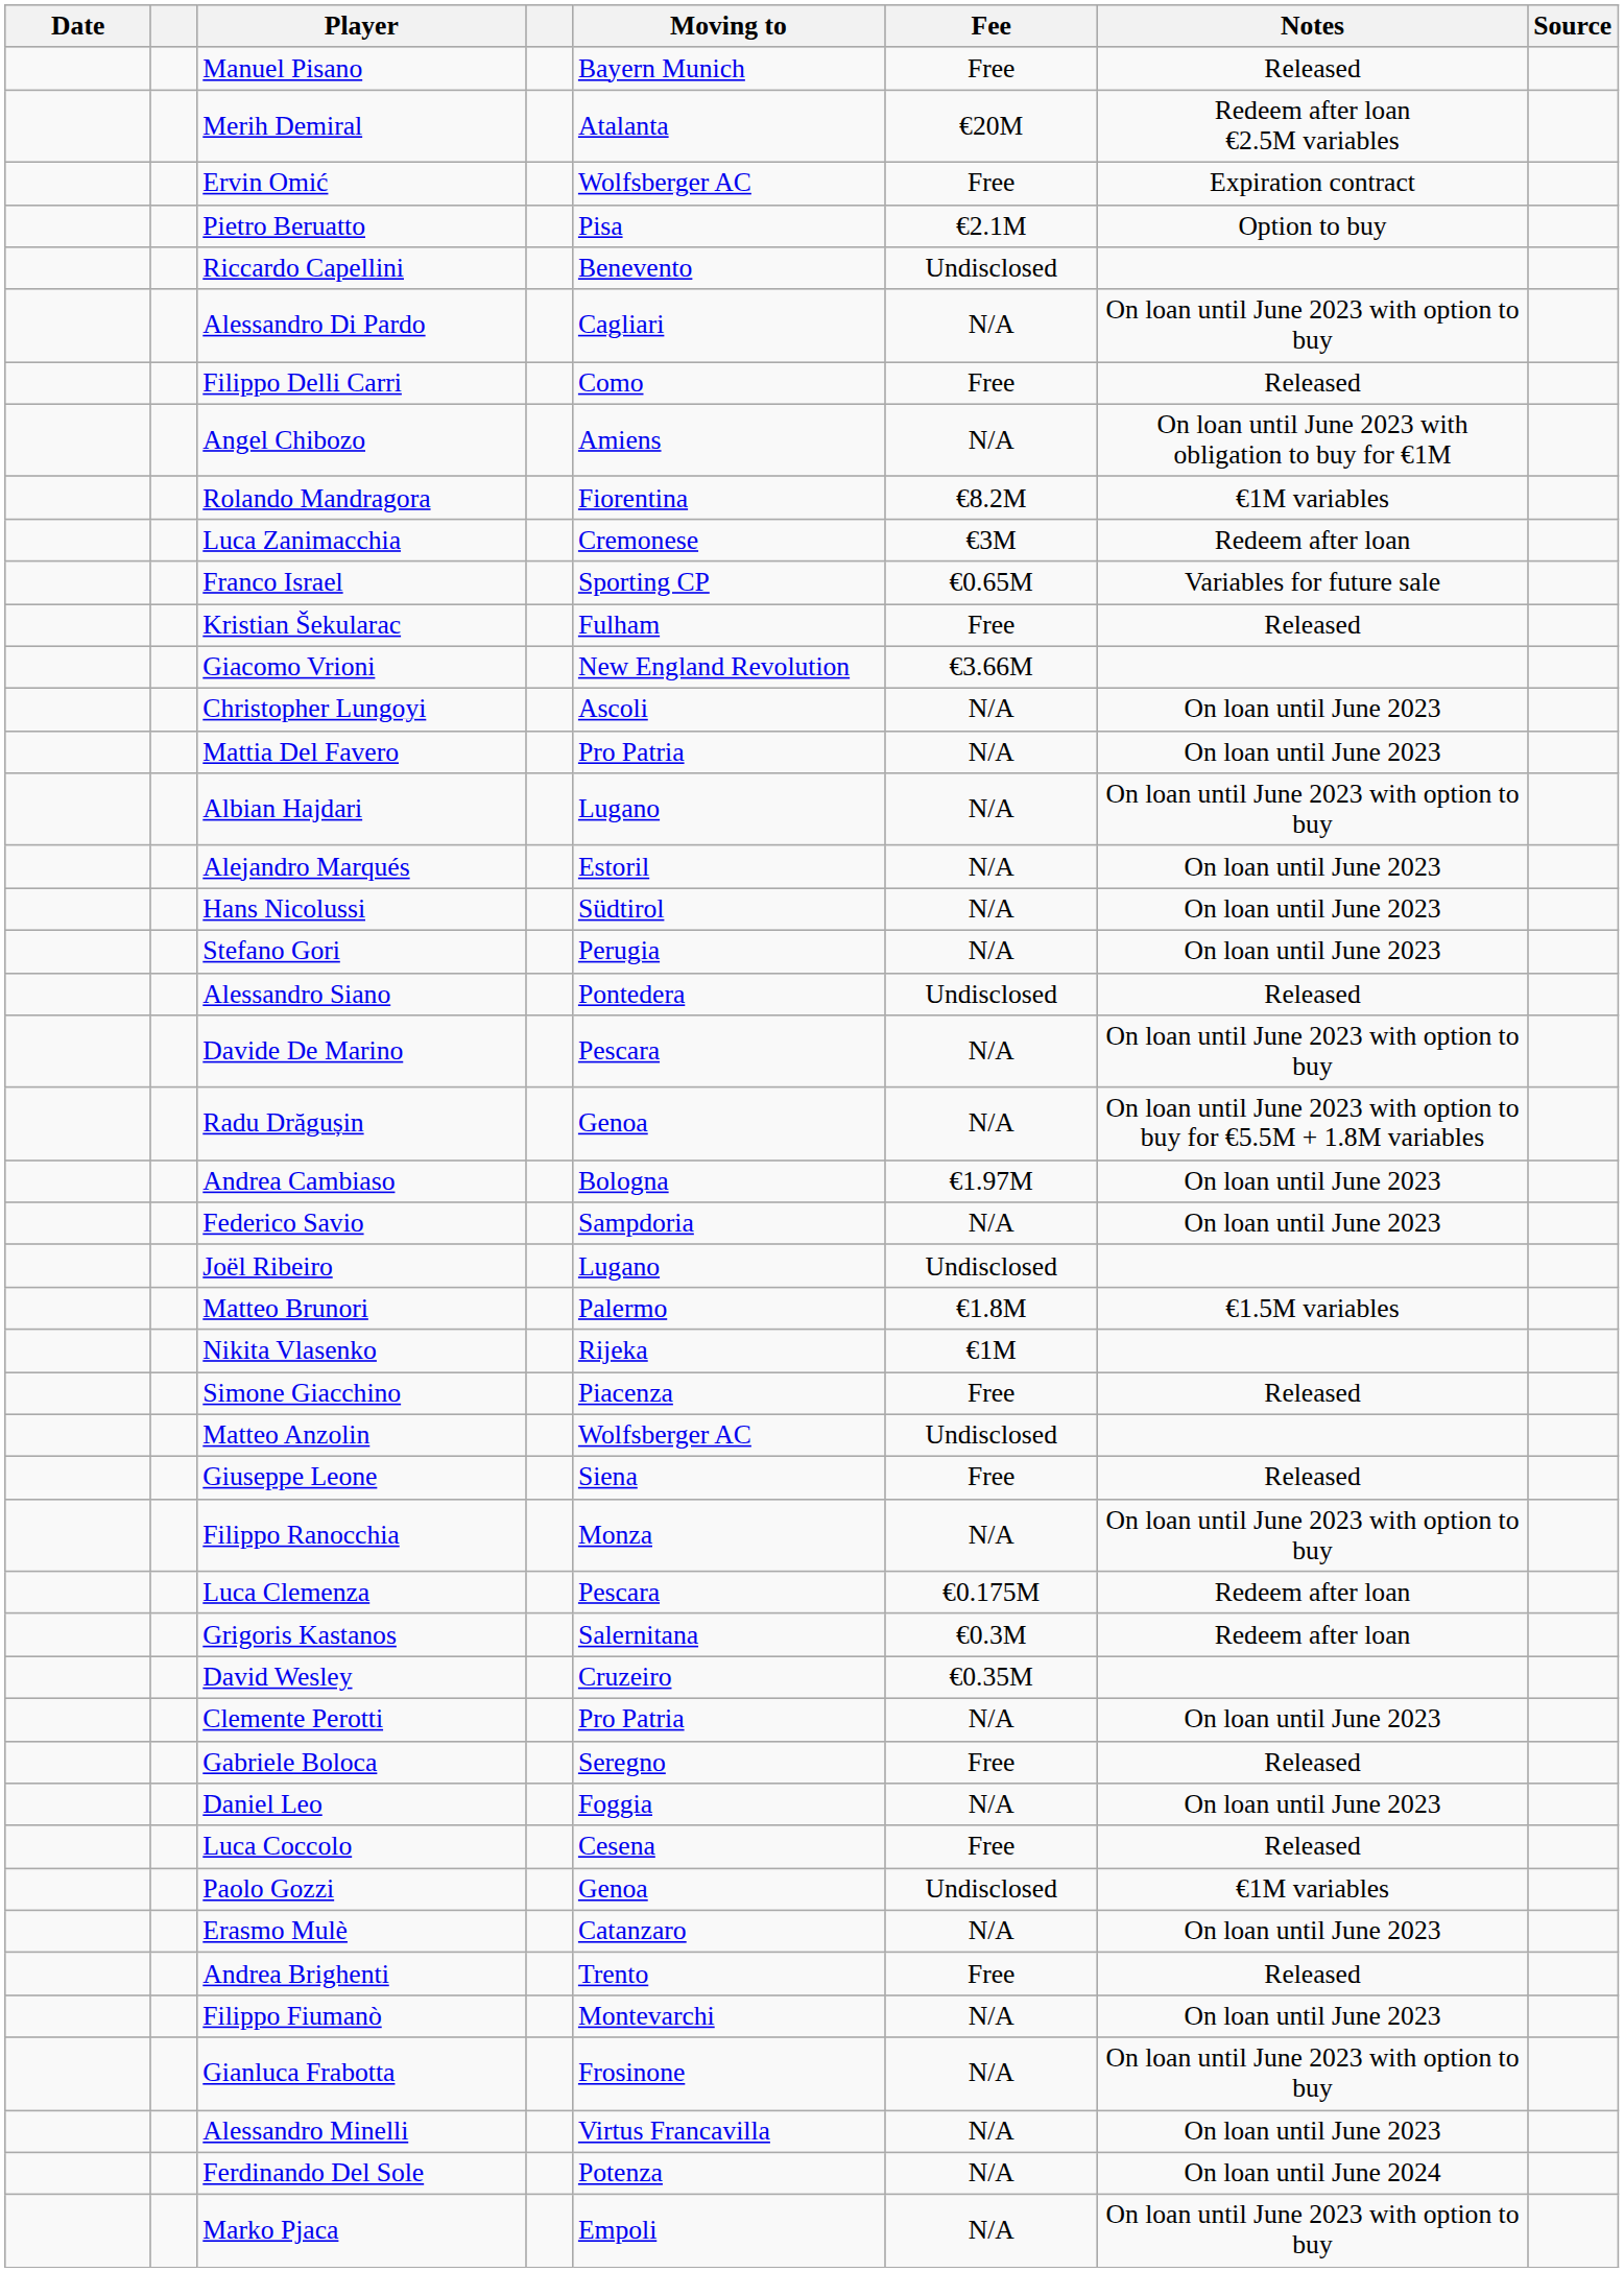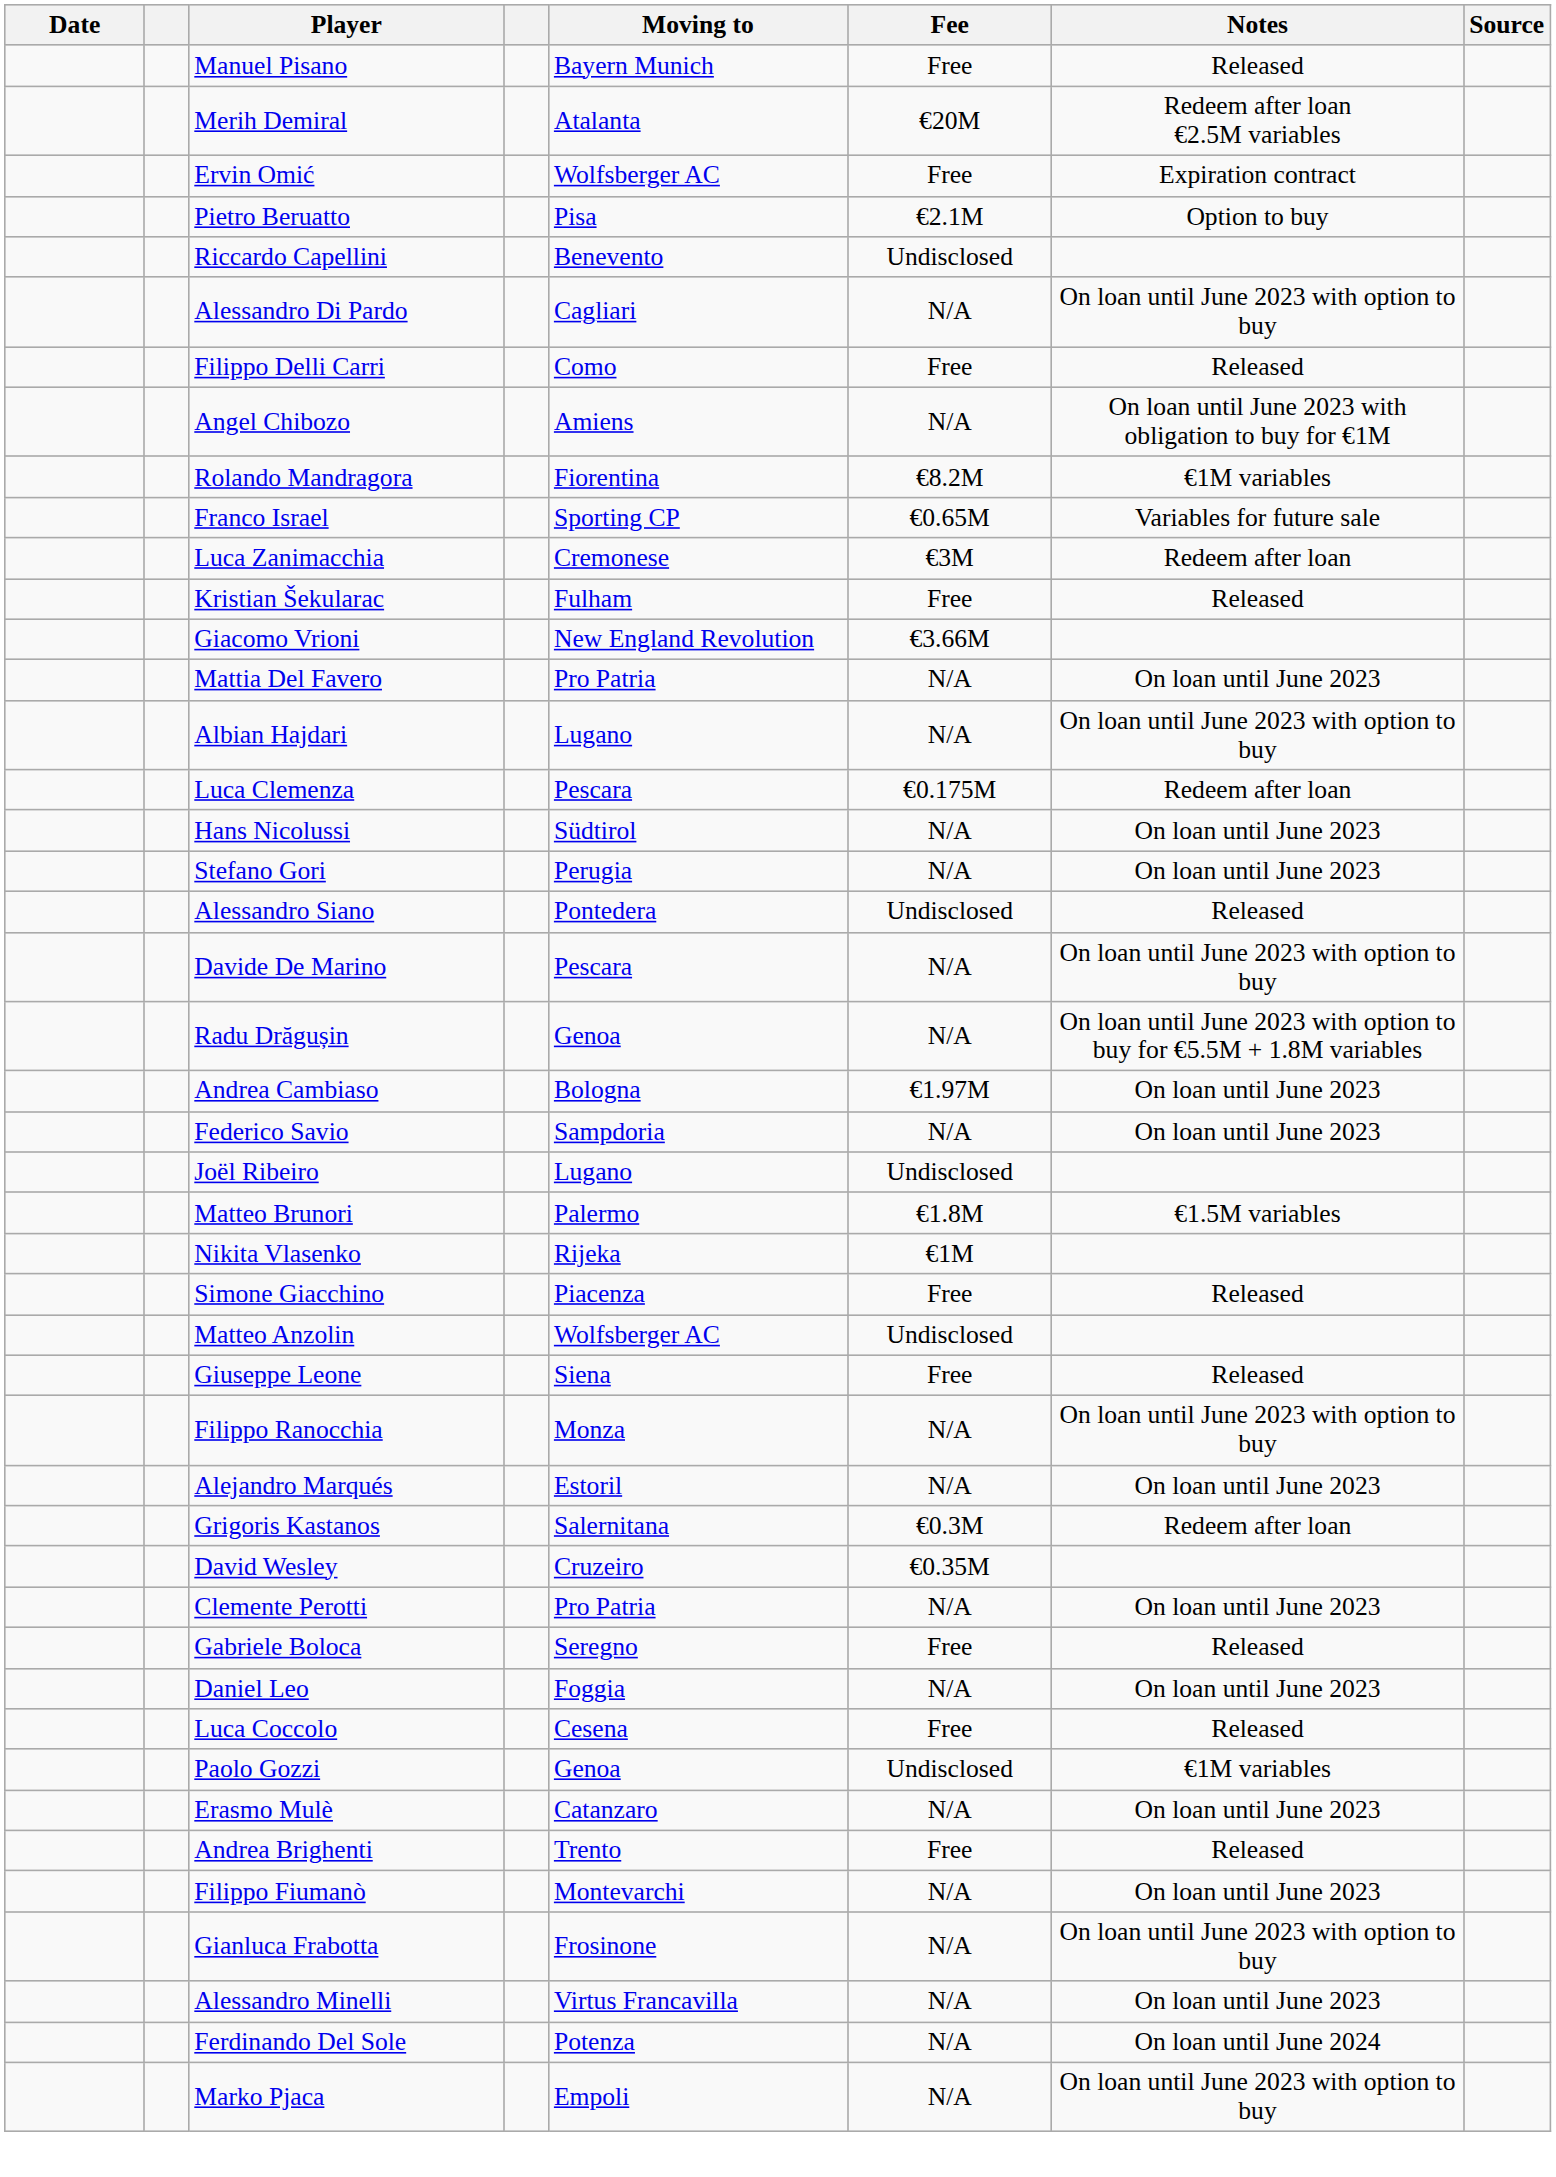rows swapped: Luca Zanimacchia <-> Franco Israel
- row: Christopher Lungoyi | Ascoli | N/A | On loan until June 2023
rows swapped: Luca Clemenza <-> Alejandro Marqués
